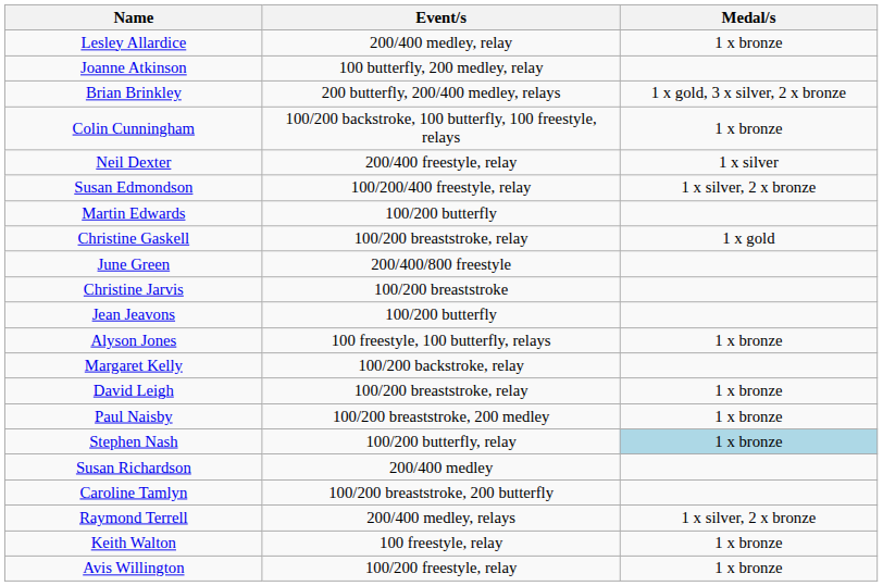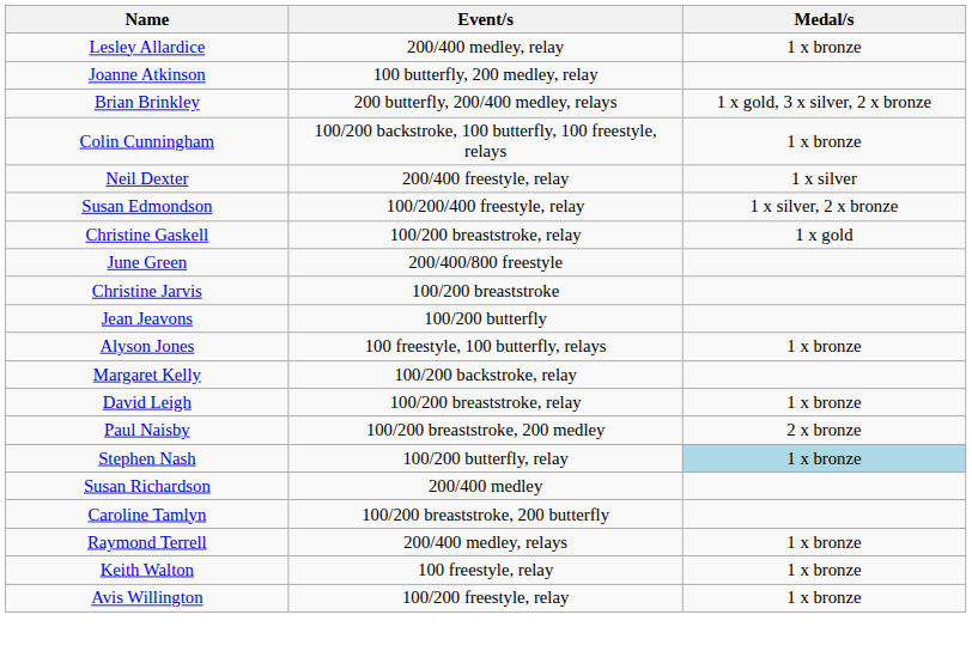- row: Martin Edwards | 100/200 butterfly
Paul Naisby | Medal/s: 1 x bronze -> 2 x bronze
Raymond Terrell | Medal/s: 1 x silver, 2 x bronze -> 1 x bronze
